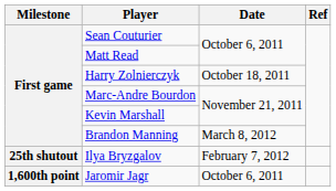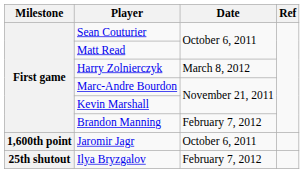Harry Zolnierczyk | Date: October 18, 2011 -> March 8, 2012
Brandon Manning | Date: March 8, 2012 -> February 7, 2012
rows swapped: Jaromir Jagr <-> Ilya Bryzgalov
